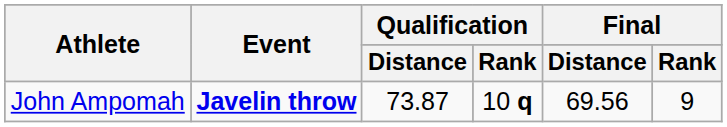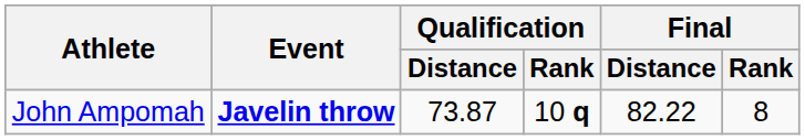John Ampomah | Final / Distance: 69.56 -> 82.22
John Ampomah | Final / Rank: 9 -> 8
